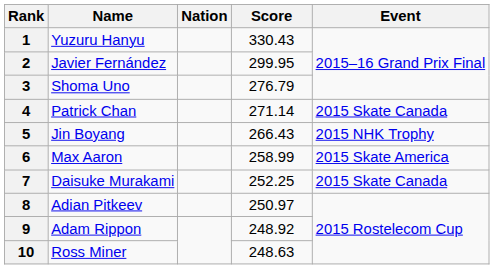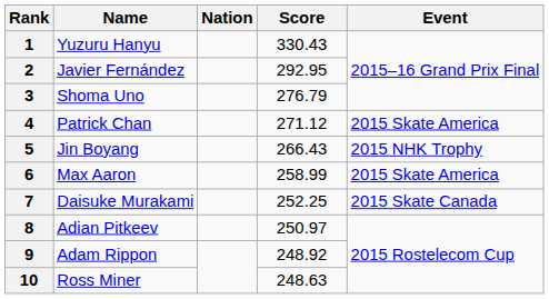2 | Score: 299.95 -> 292.95
4 | Score: 271.14 -> 271.12
4 | Event: 2015 Skate Canada -> 2015 Skate America
